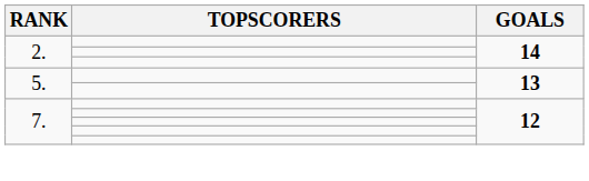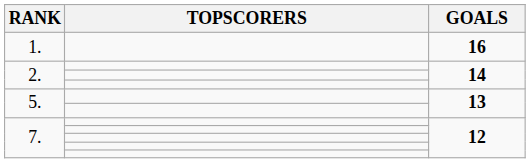+ row: 1. | 16
